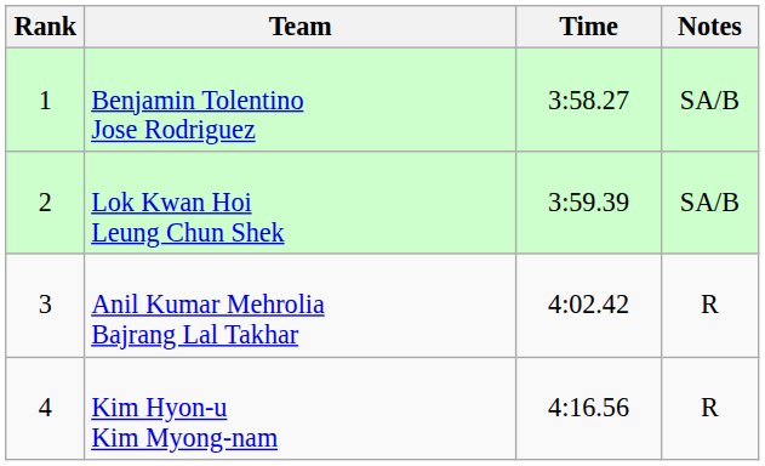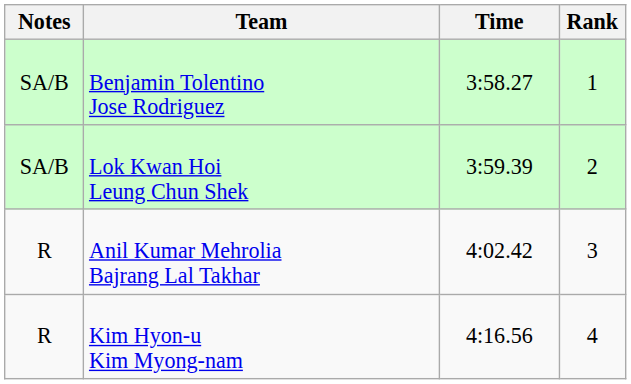columns swapped: Rank <-> Notes
